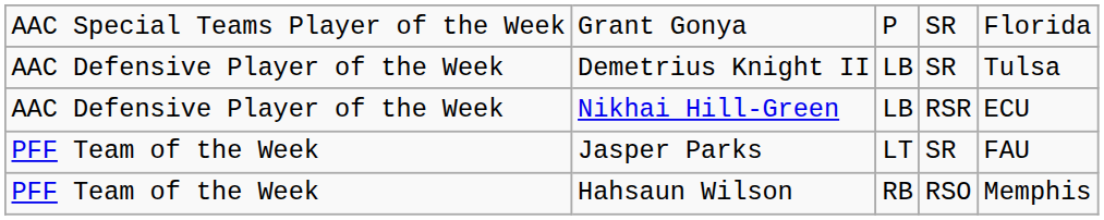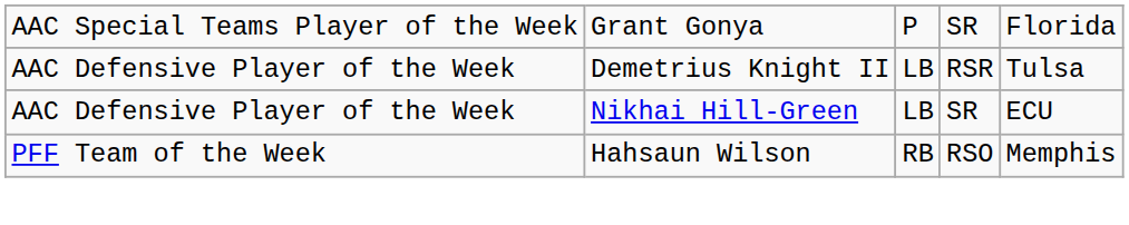Demetrius Knight II | column 4: SR -> RSR
Nikhai Hill-Green | column 4: RSR -> SR
- row: PFF Team of the Week | Jasper Parks | LT | SR | FAU
